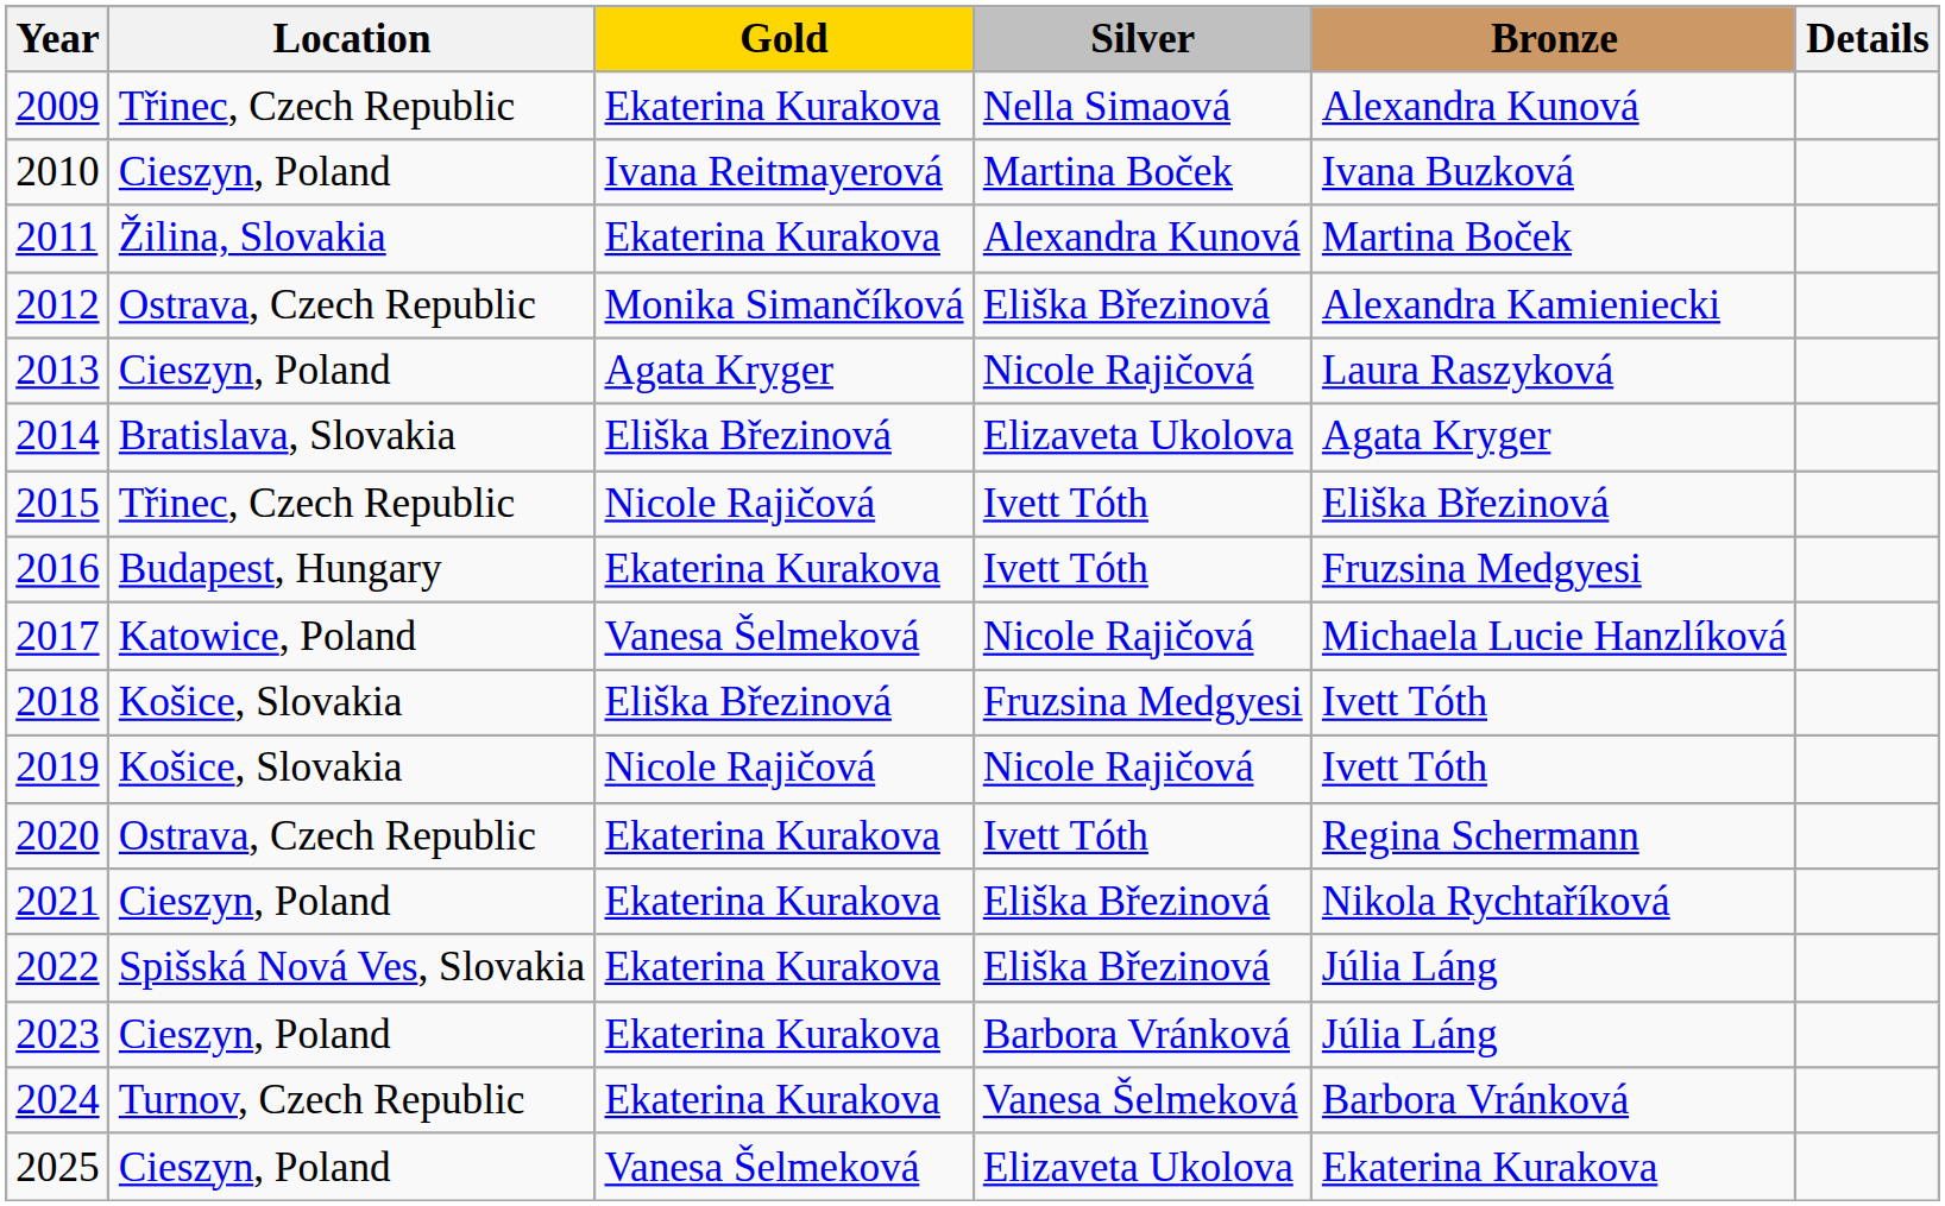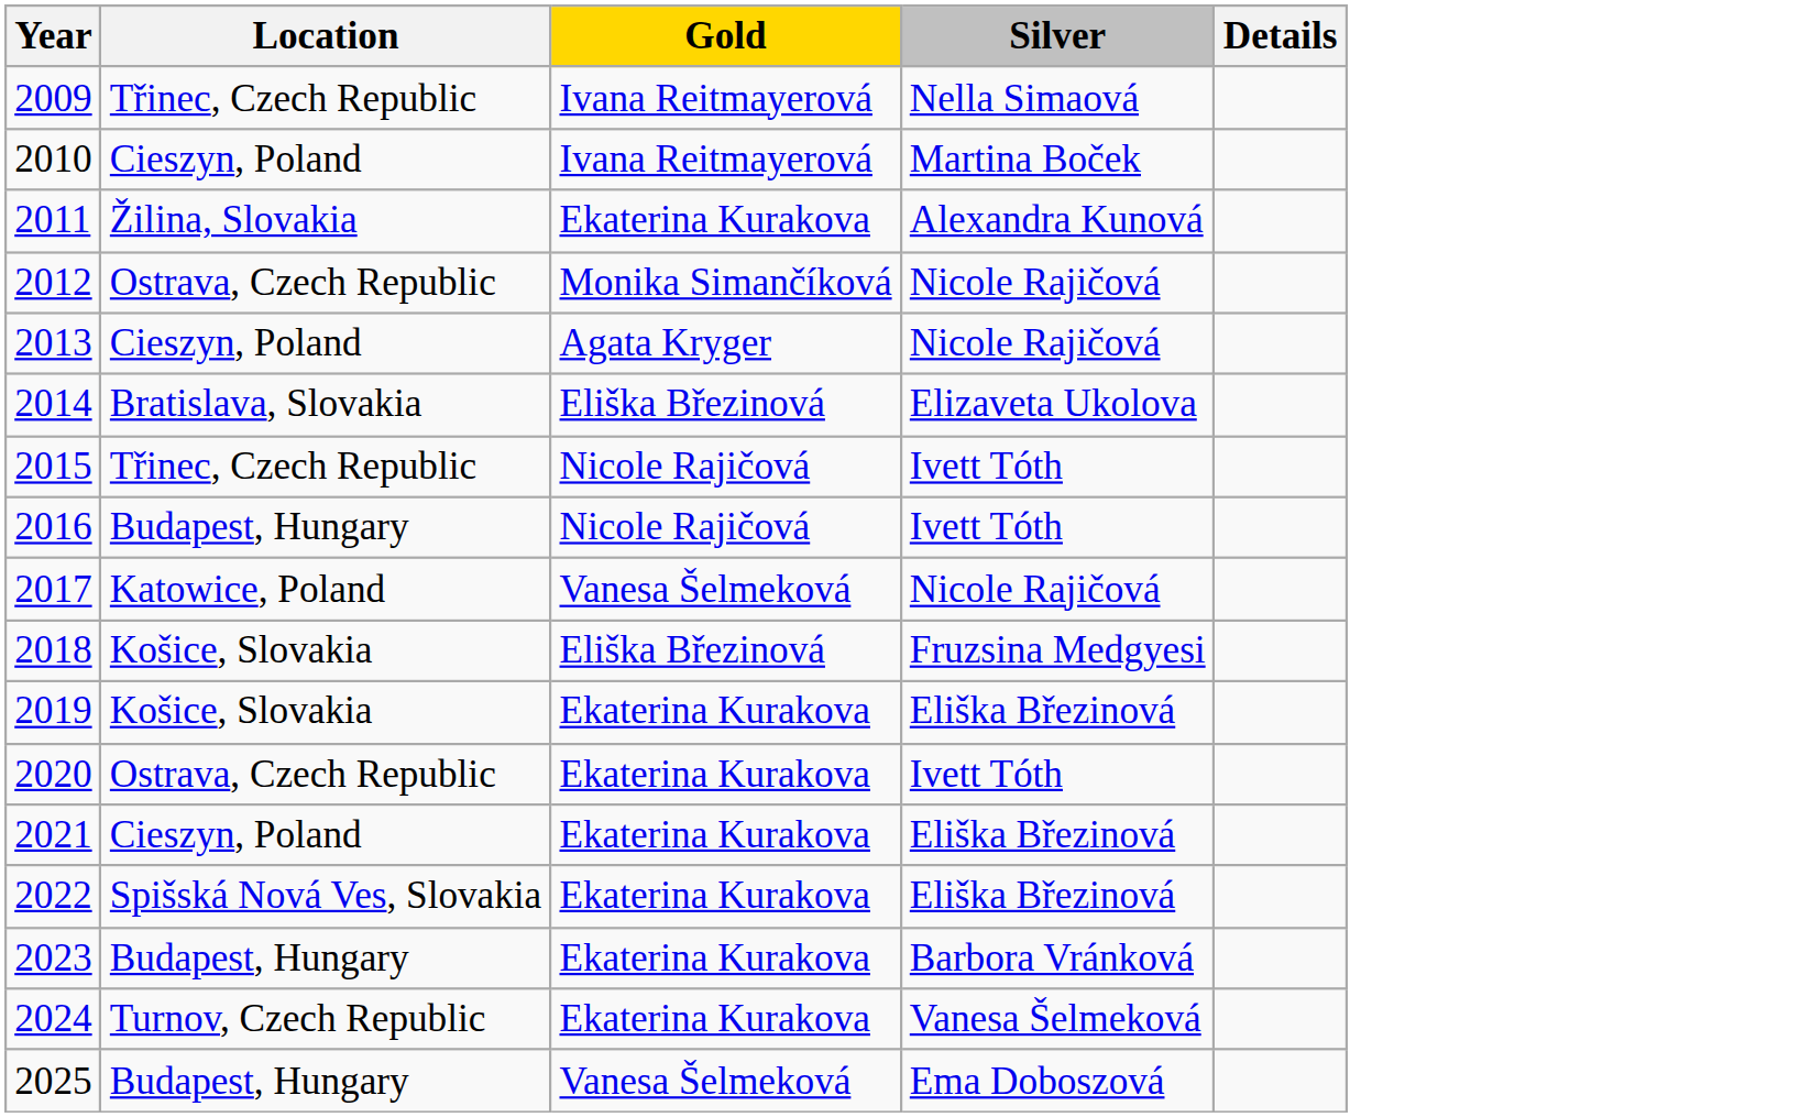- column: Bronze | Alexandra Kunová | Ivana Buzková | Martina Boček | Alexandra Kamieniecki | Laura Raszyková | Agata Kryger | Eliška Březinová | Fruzsina Medgyesi | Michaela Lucie Hanzlíková | Ivett Tóth | Ivett Tóth | Regina Schermann | Nikola Rychtaříková | Júlia Láng | Júlia Láng | Barbora Vránková | Ekaterina Kurakova
2009 | Gold: Ekaterina Kurakova -> Ivana Reitmayerová
2012 | Silver: Eliška Březinová -> Nicole Rajičová
2016 | Gold: Ekaterina Kurakova -> Nicole Rajičová
2019 | Gold: Nicole Rajičová -> Ekaterina Kurakova
2019 | Silver: Nicole Rajičová -> Eliška Březinová
2023 | Location: Cieszyn, Poland -> Budapest, Hungary
2025 | Location: Cieszyn, Poland -> Budapest, Hungary
2025 | Silver: Elizaveta Ukolova -> Ema Doboszová
